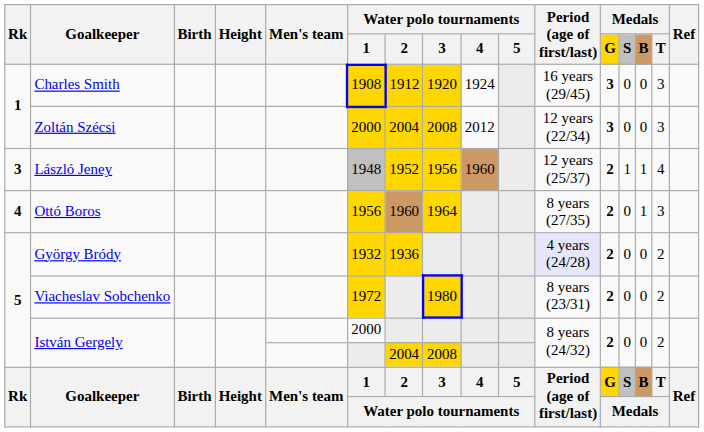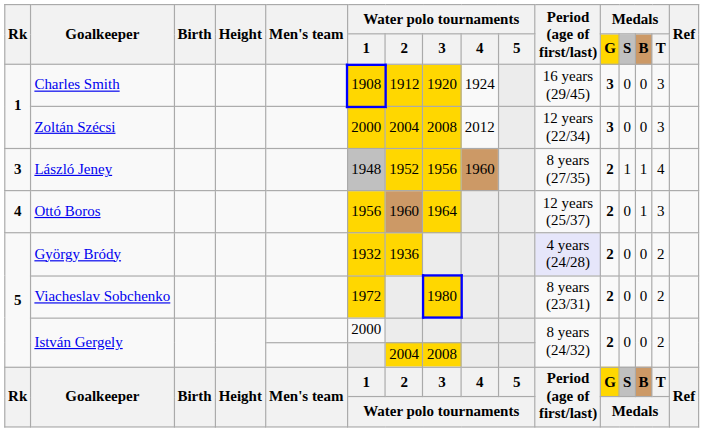László Jeney | Period (age of first/last): 12 years (25/37) -> 8 years (27/35)
Ottó Boros | Period (age of first/last): 8 years (27/35) -> 12 years (25/37)
